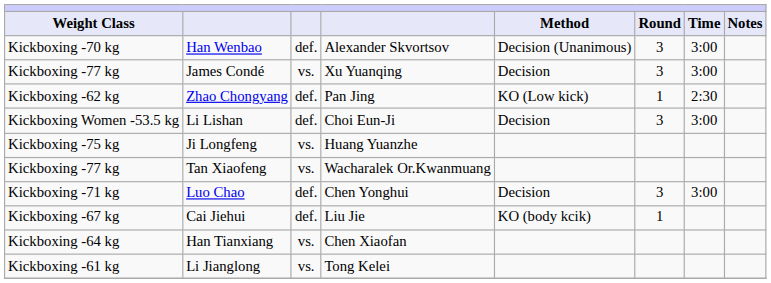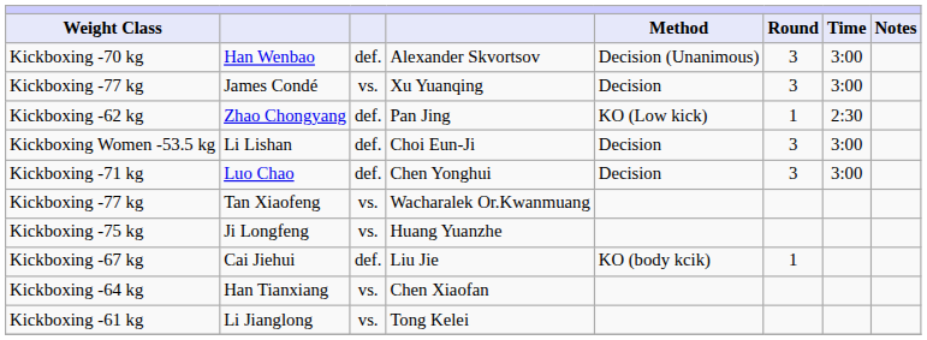rows swapped: Luo Chao <-> Ji Longfeng
